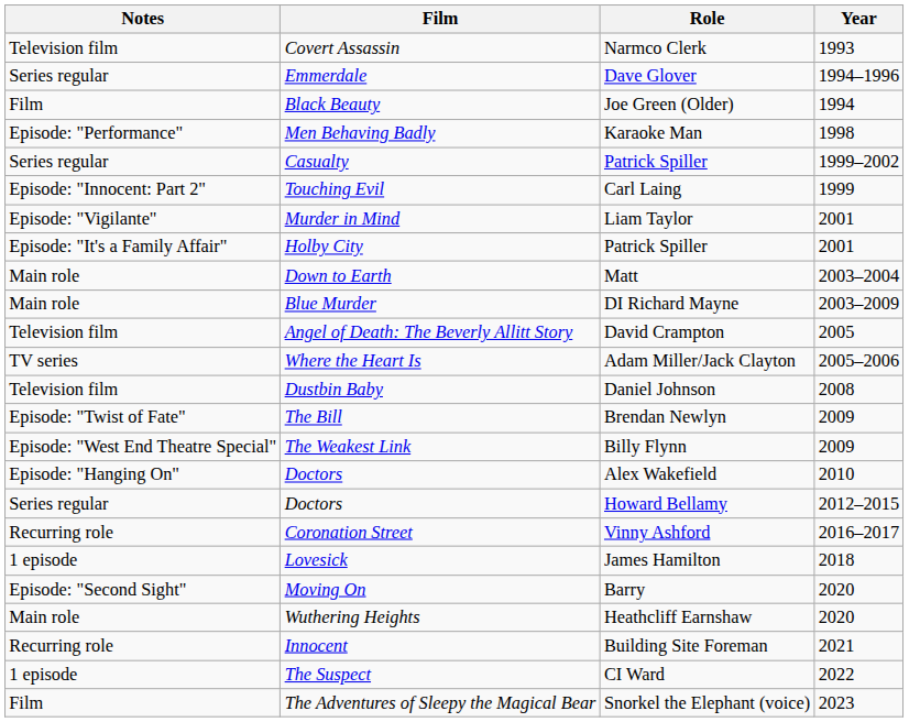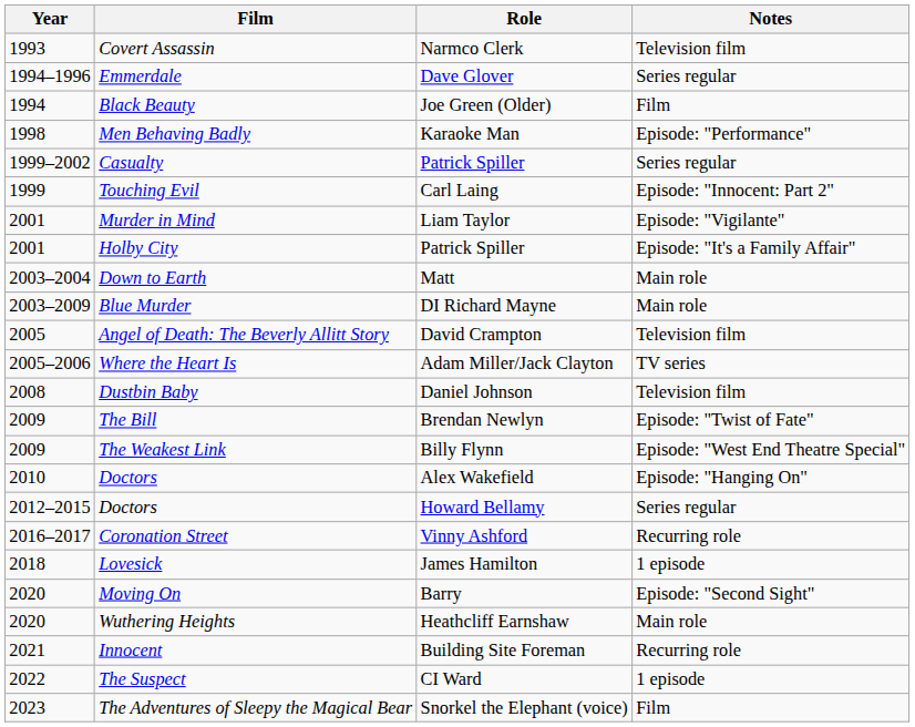columns swapped: Year <-> Notes
